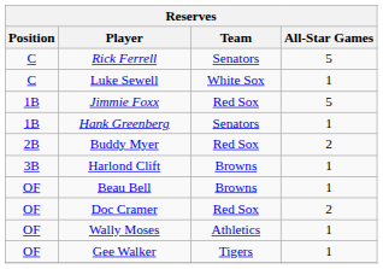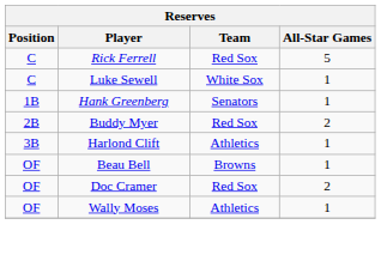Rick Ferrell | Team: Senators -> Red Sox
- row: 1B | Jimmie Foxx | Red Sox | 5
Harlond Clift | Team: Browns -> Athletics
- row: OF | Gee Walker | Tigers | 1
